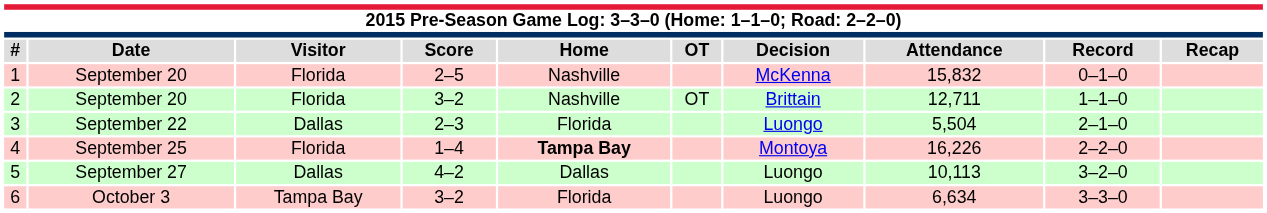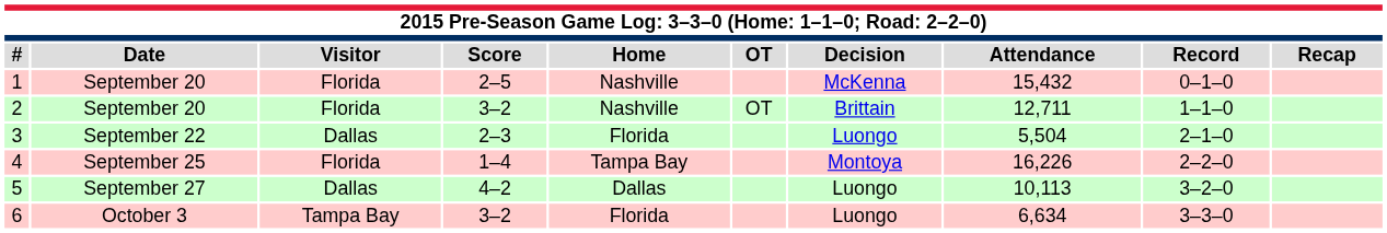1 | Attendance: 15,832 -> 15,432
4 | Home: bold -> normal
